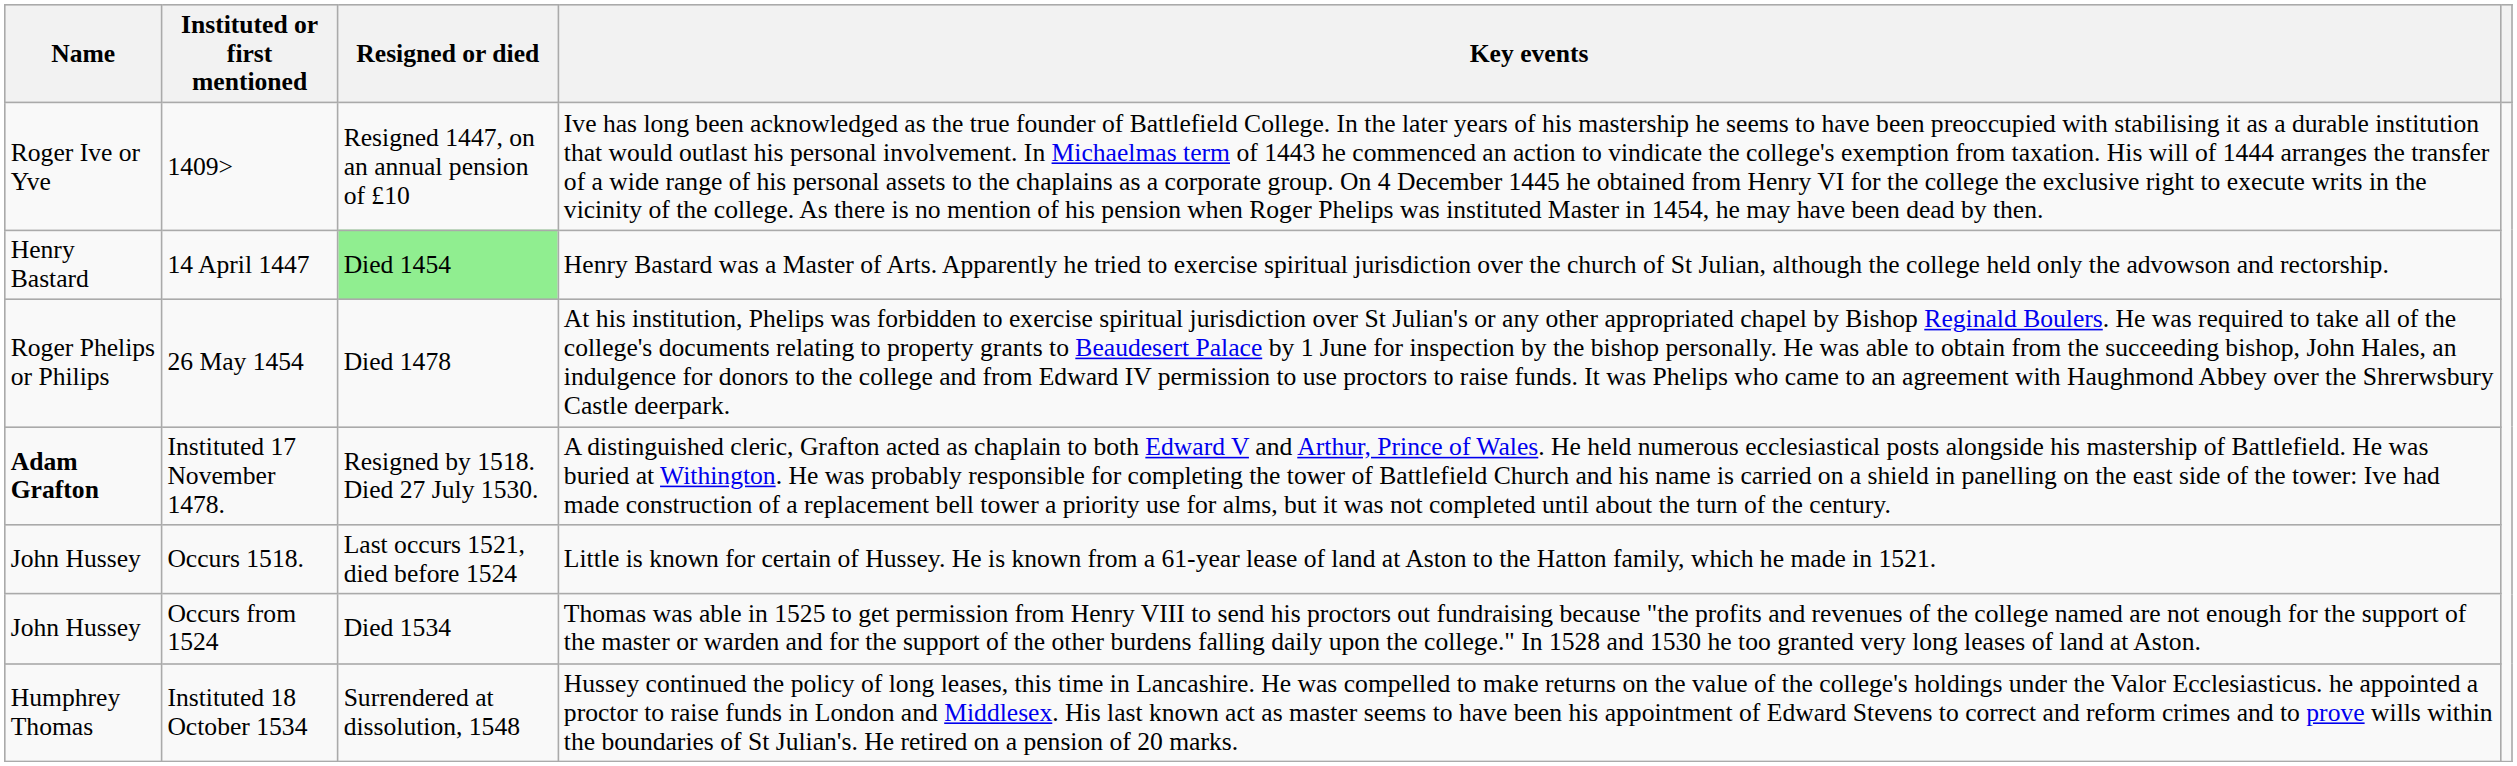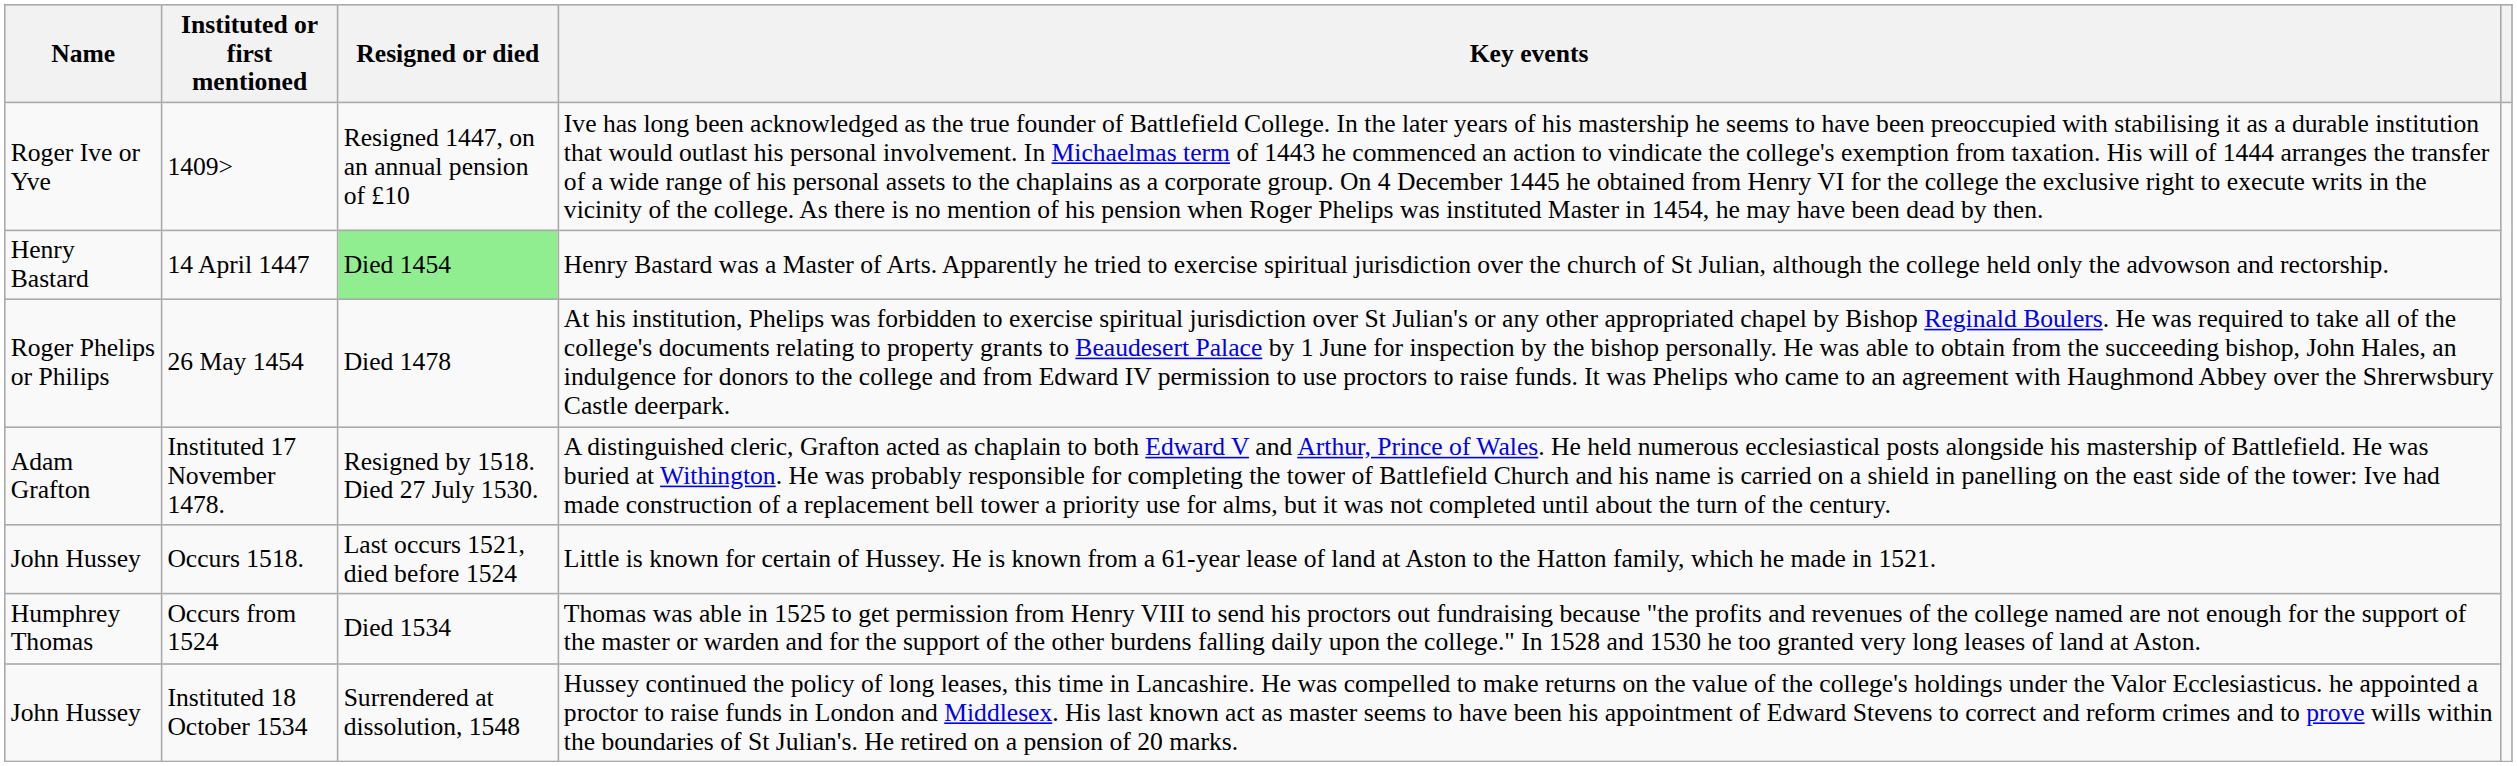Instituted 17 November 1478. | Name: bold -> normal
Occurs from 1524 | Name: John Hussey -> Humphrey Thomas
Instituted 18 October 1534 | Name: Humphrey Thomas -> John Hussey
